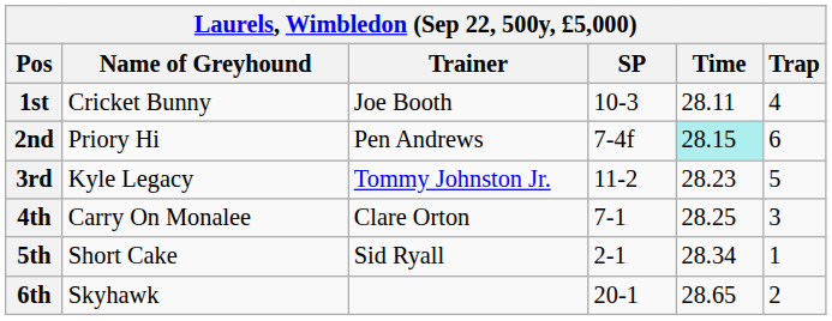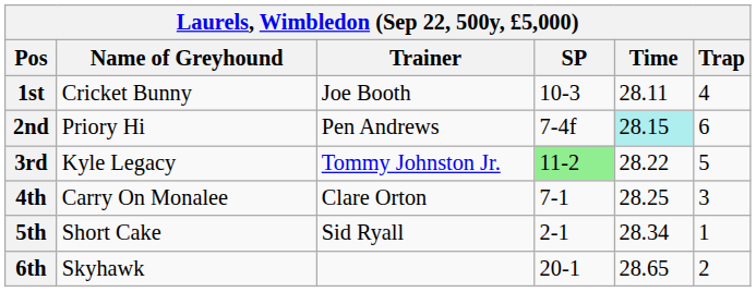3rd | SP: no background -> lightgreen background
3rd | Time: 28.23 -> 28.22
